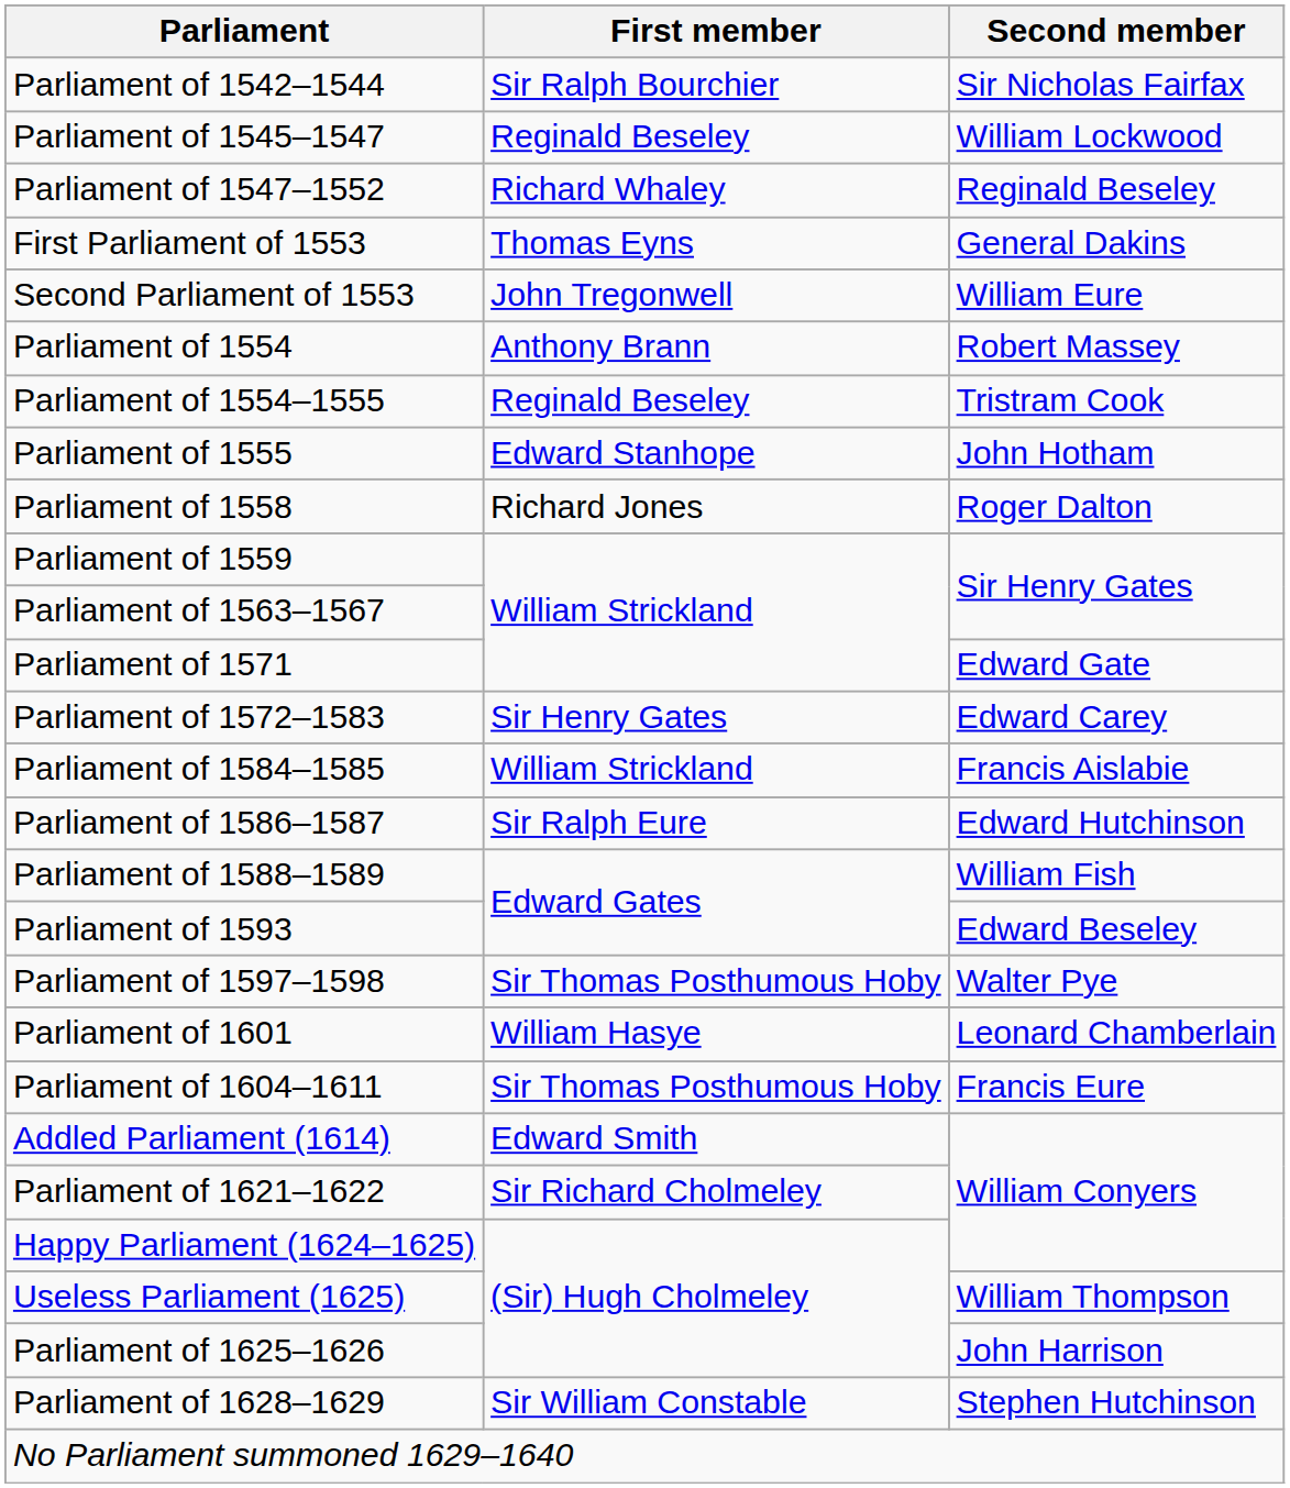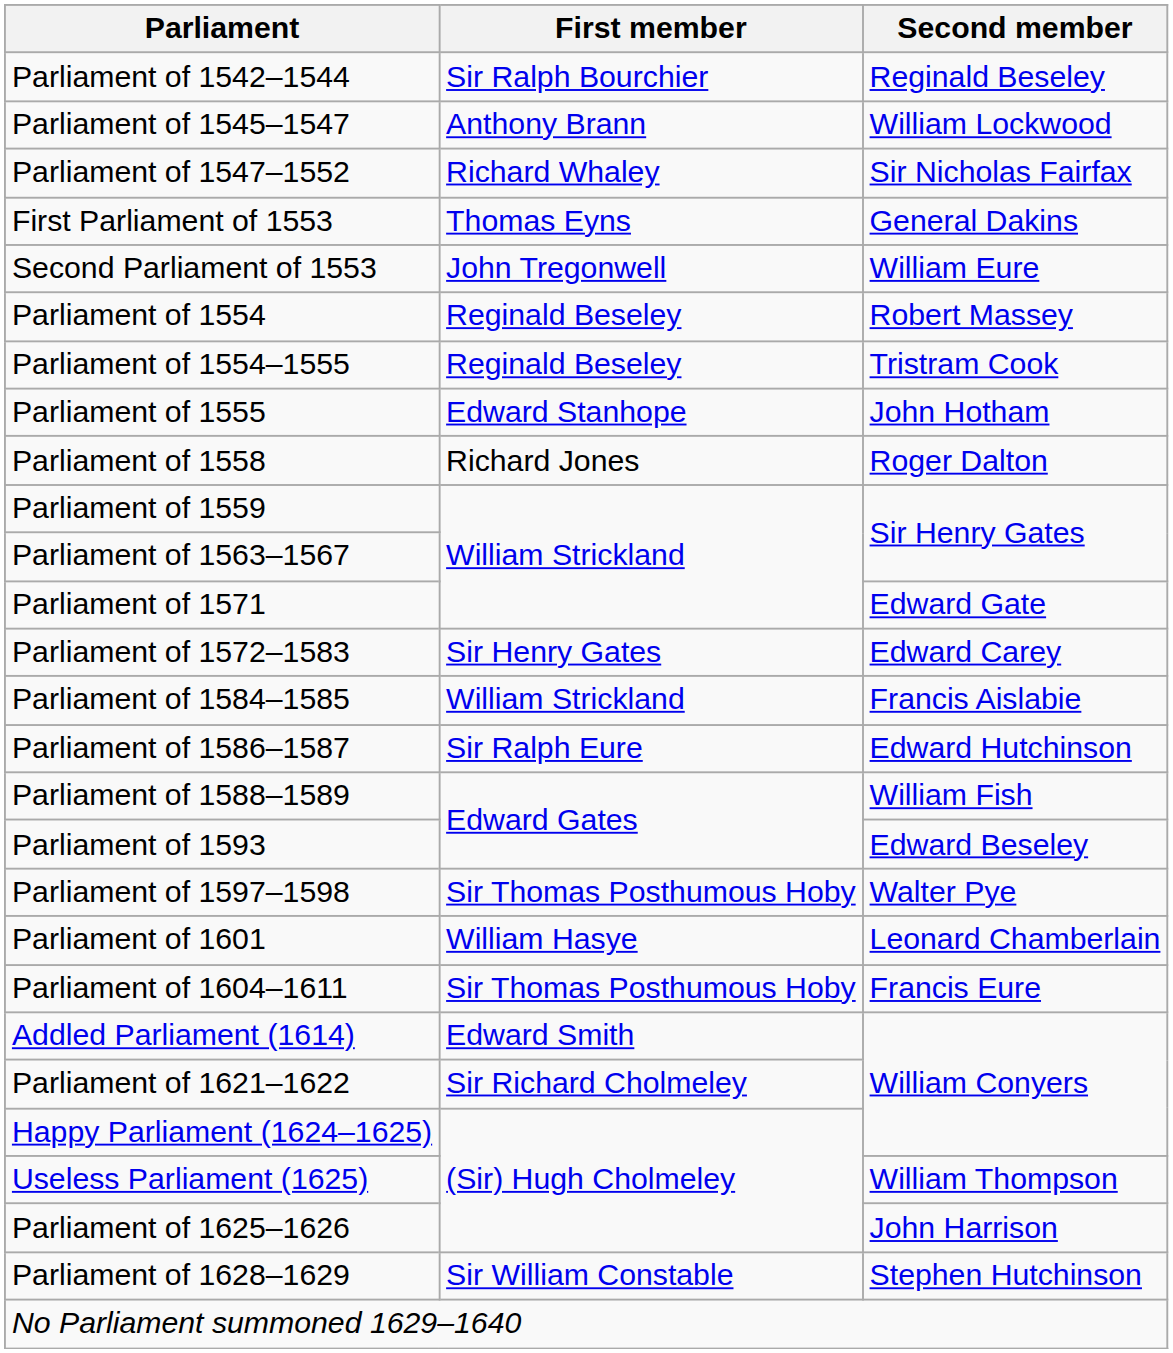Parliament of 1542–1544 | Second member: Sir Nicholas Fairfax -> Reginald Beseley
Parliament of 1545–1547 | First member: Reginald Beseley -> Anthony Brann
Parliament of 1547–1552 | Second member: Reginald Beseley -> Sir Nicholas Fairfax
Parliament of 1554 | First member: Anthony Brann -> Reginald Beseley
